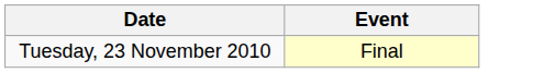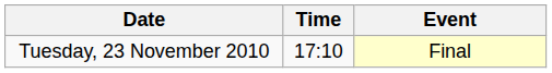+ column: Time | 17:10
